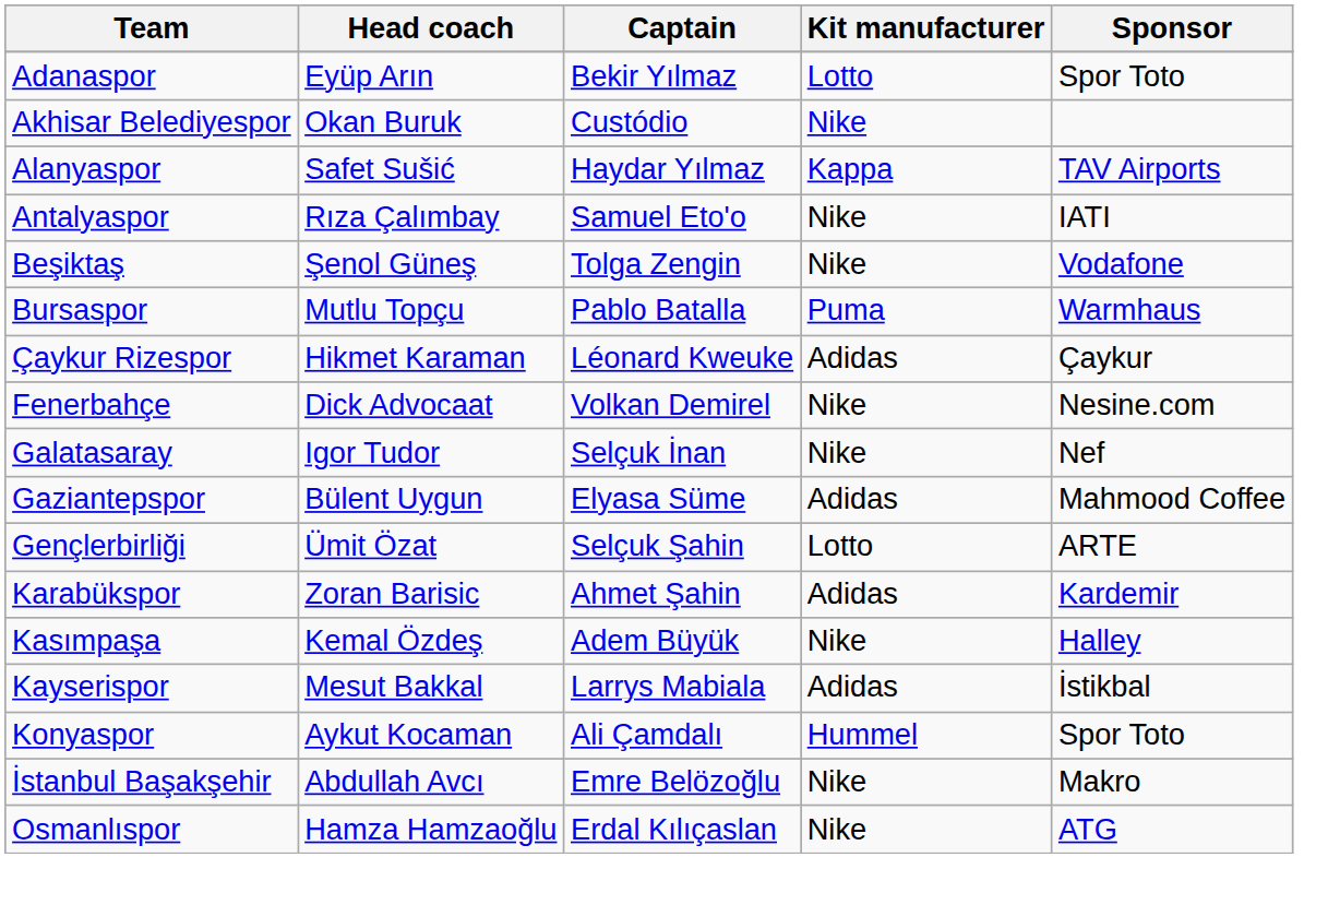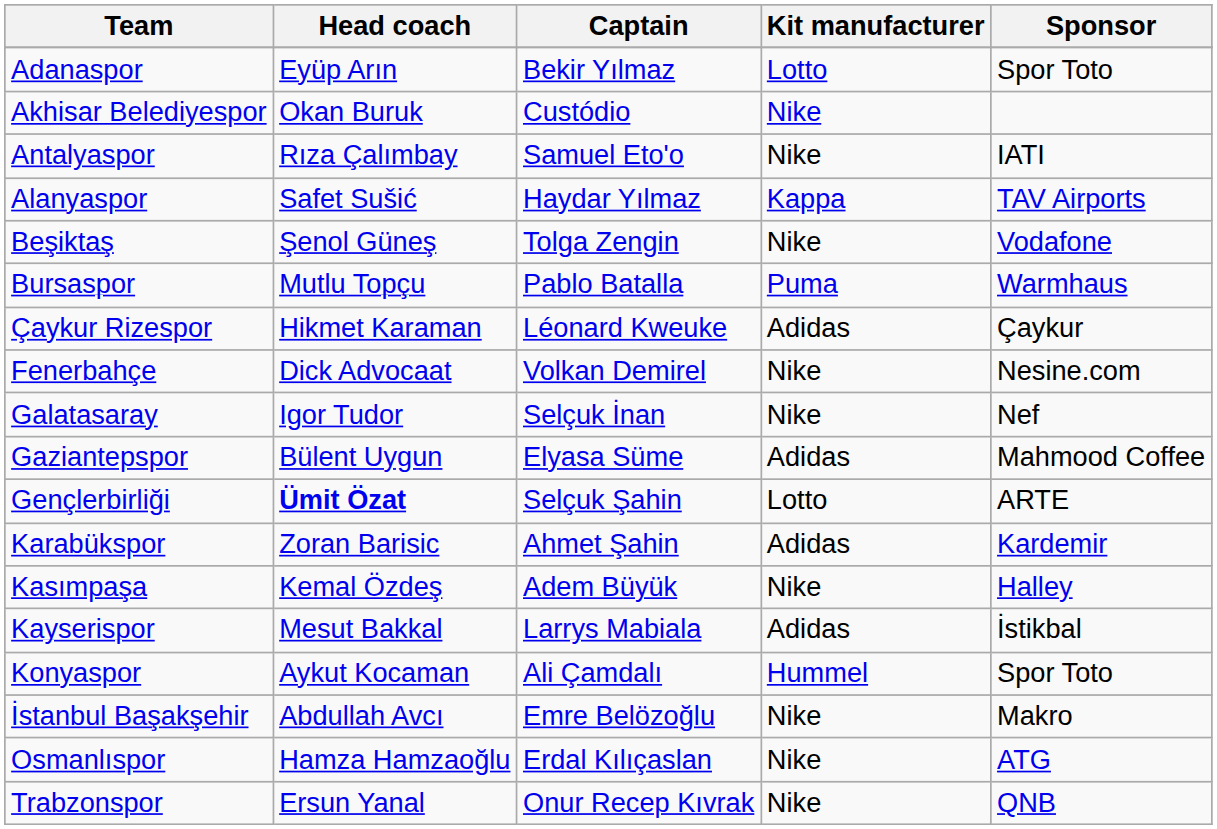rows swapped: Antalyaspor <-> Alanyaspor
Gençlerbirliği | Head coach: normal -> bold
+ row: Trabzonspor | Ersun Yanal | Onur Recep Kıvrak | Nike | QNB
